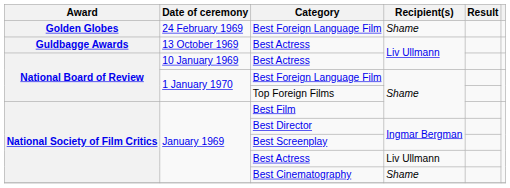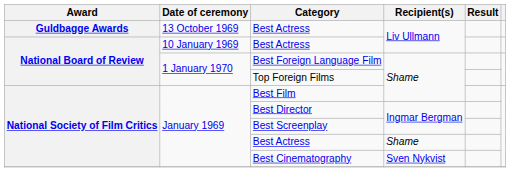- row: Golden Globes | 24 February 1969 | Best Foreign Language Film | Shame
January 1969 / Best Actress | Recipient(s): Liv Ullmann -> Shame
Best Cinematography | Recipient(s): Shame -> Sven Nykvist
